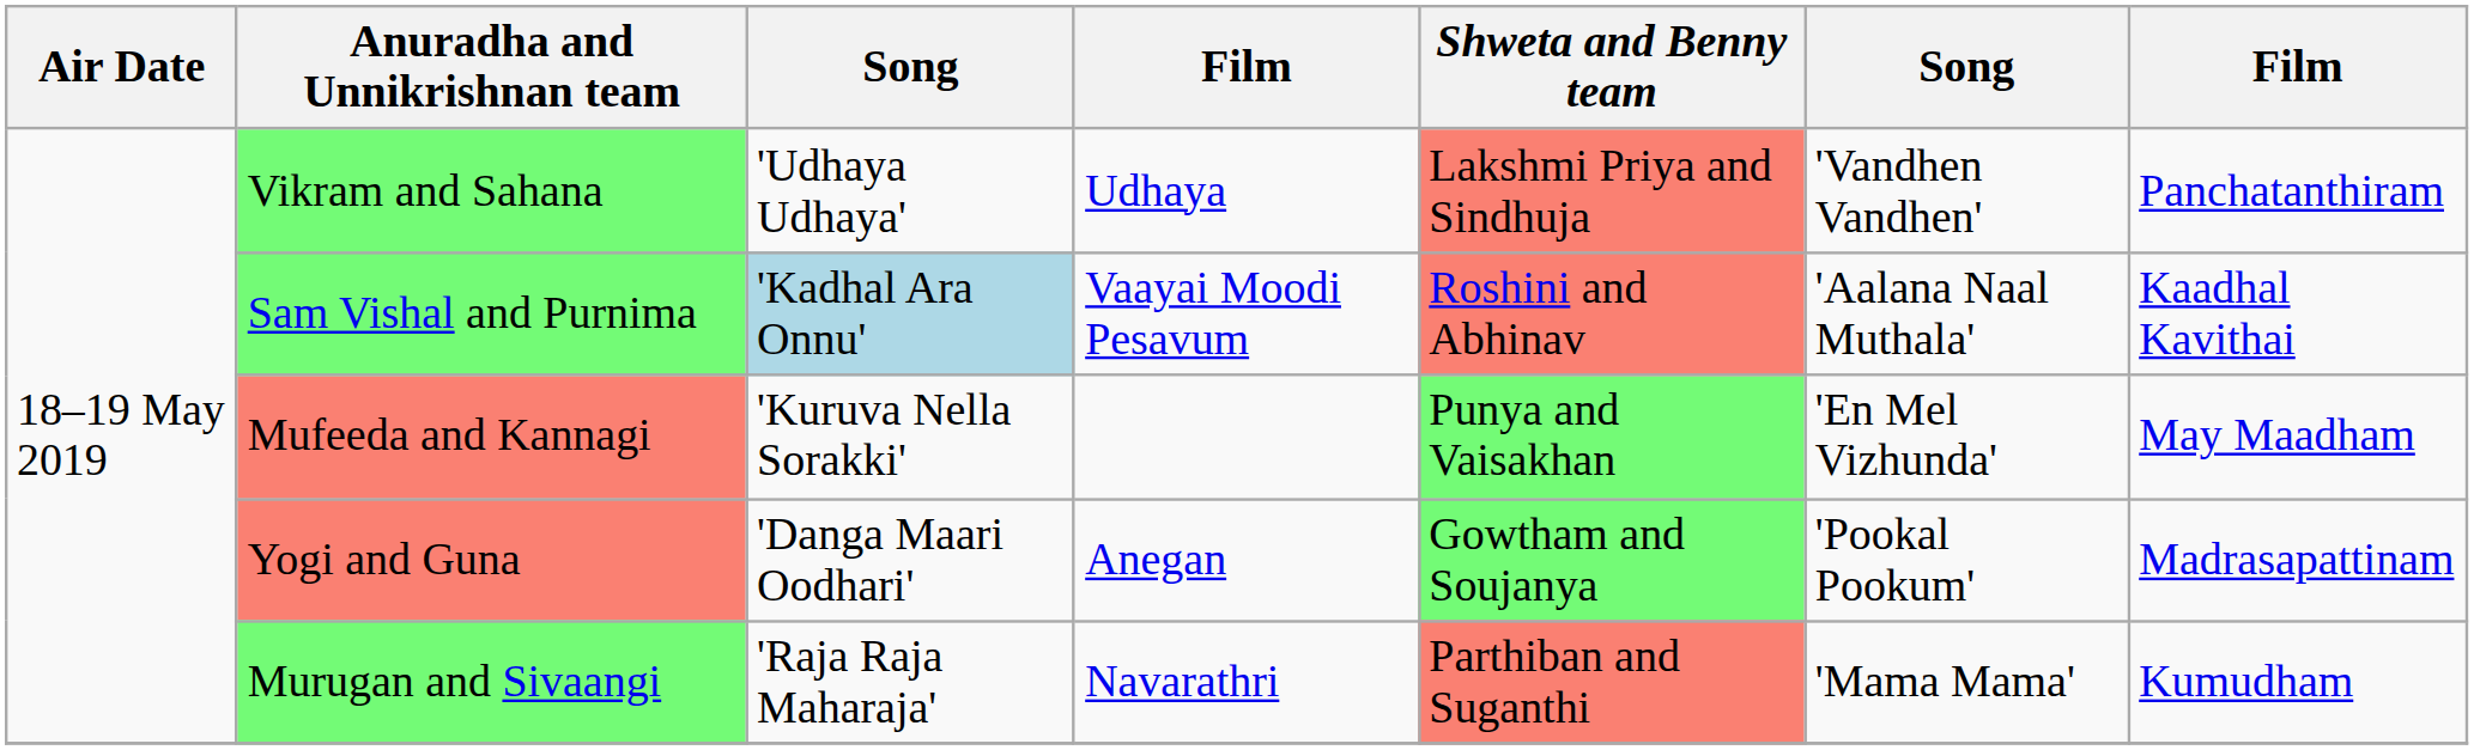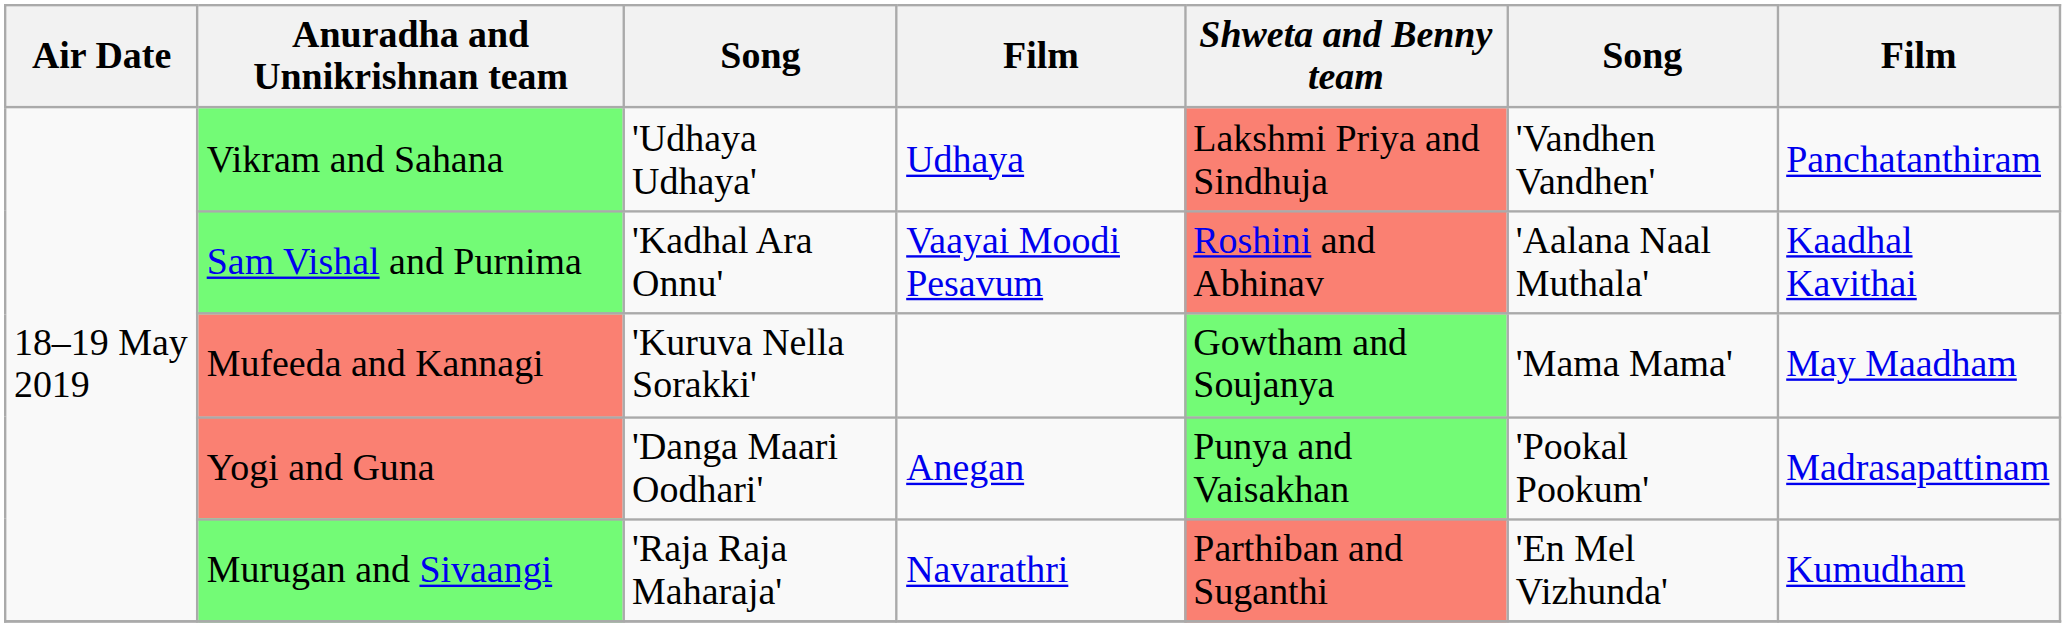Sam Vishal and Purnima | column 3: lightblue background -> no background
Mufeeda and Kannagi | Shweta and Benny team: Punya and Vaisakhan -> Gowtham and Soujanya
Mufeeda and Kannagi | column 6: 'En Mel Vizhunda' -> 'Mama Mama'
Yogi and Guna | Shweta and Benny team: Gowtham and Soujanya -> Punya and Vaisakhan
Murugan and Sivaangi | column 6: 'Mama Mama' -> 'En Mel Vizhunda'
